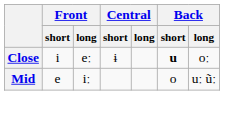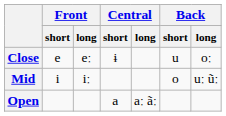Close | Front / short: i -> e
Close | Back / short: bold -> normal
Mid | Front / short: e -> i
+ row: Open | a | aː ãː
